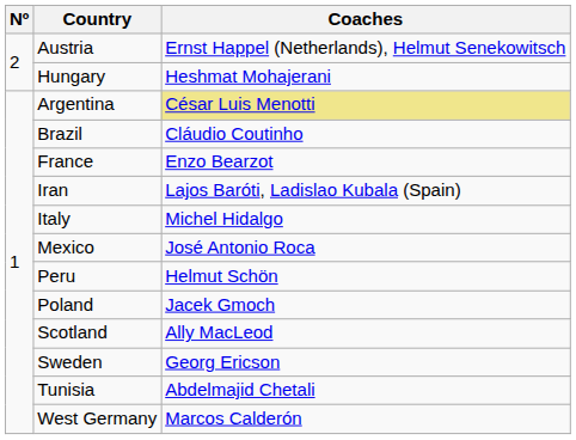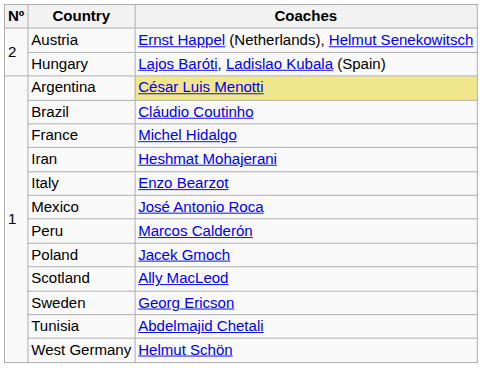Hungary | Coaches: Heshmat Mohajerani -> Lajos Baróti, Ladislao Kubala (Spain)
France | Coaches: Enzo Bearzot -> Michel Hidalgo
Iran | Coaches: Lajos Baróti, Ladislao Kubala (Spain) -> Heshmat Mohajerani
Italy | Coaches: Michel Hidalgo -> Enzo Bearzot
Peru | Coaches: Helmut Schön -> Marcos Calderón
West Germany | Coaches: Marcos Calderón -> Helmut Schön
